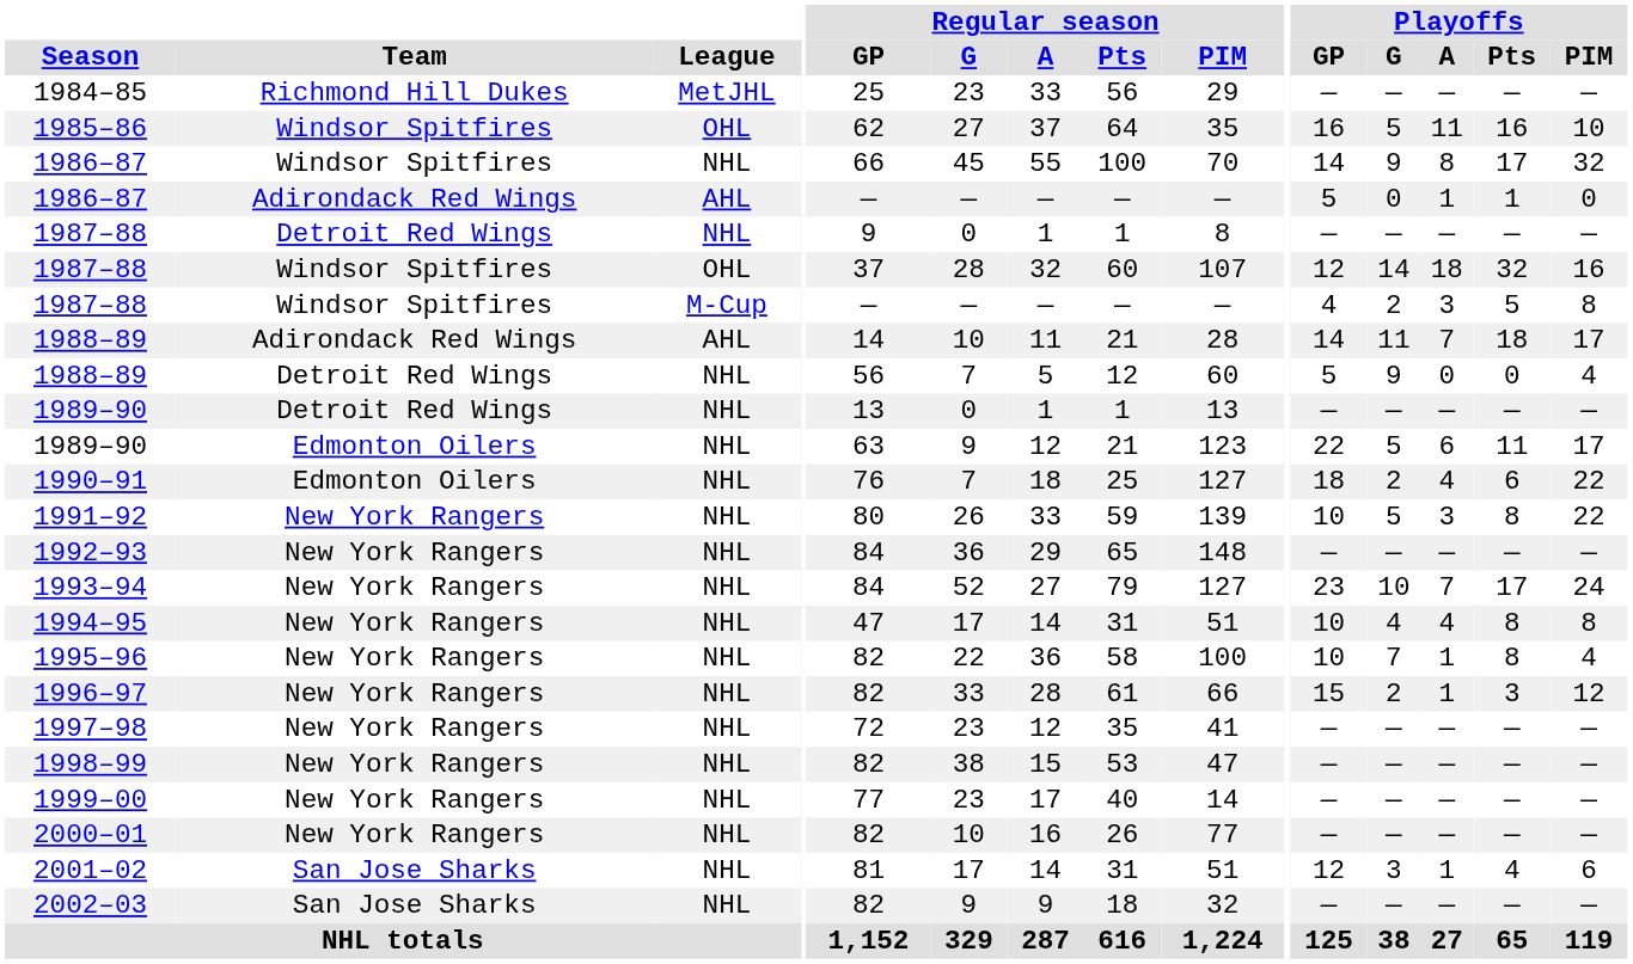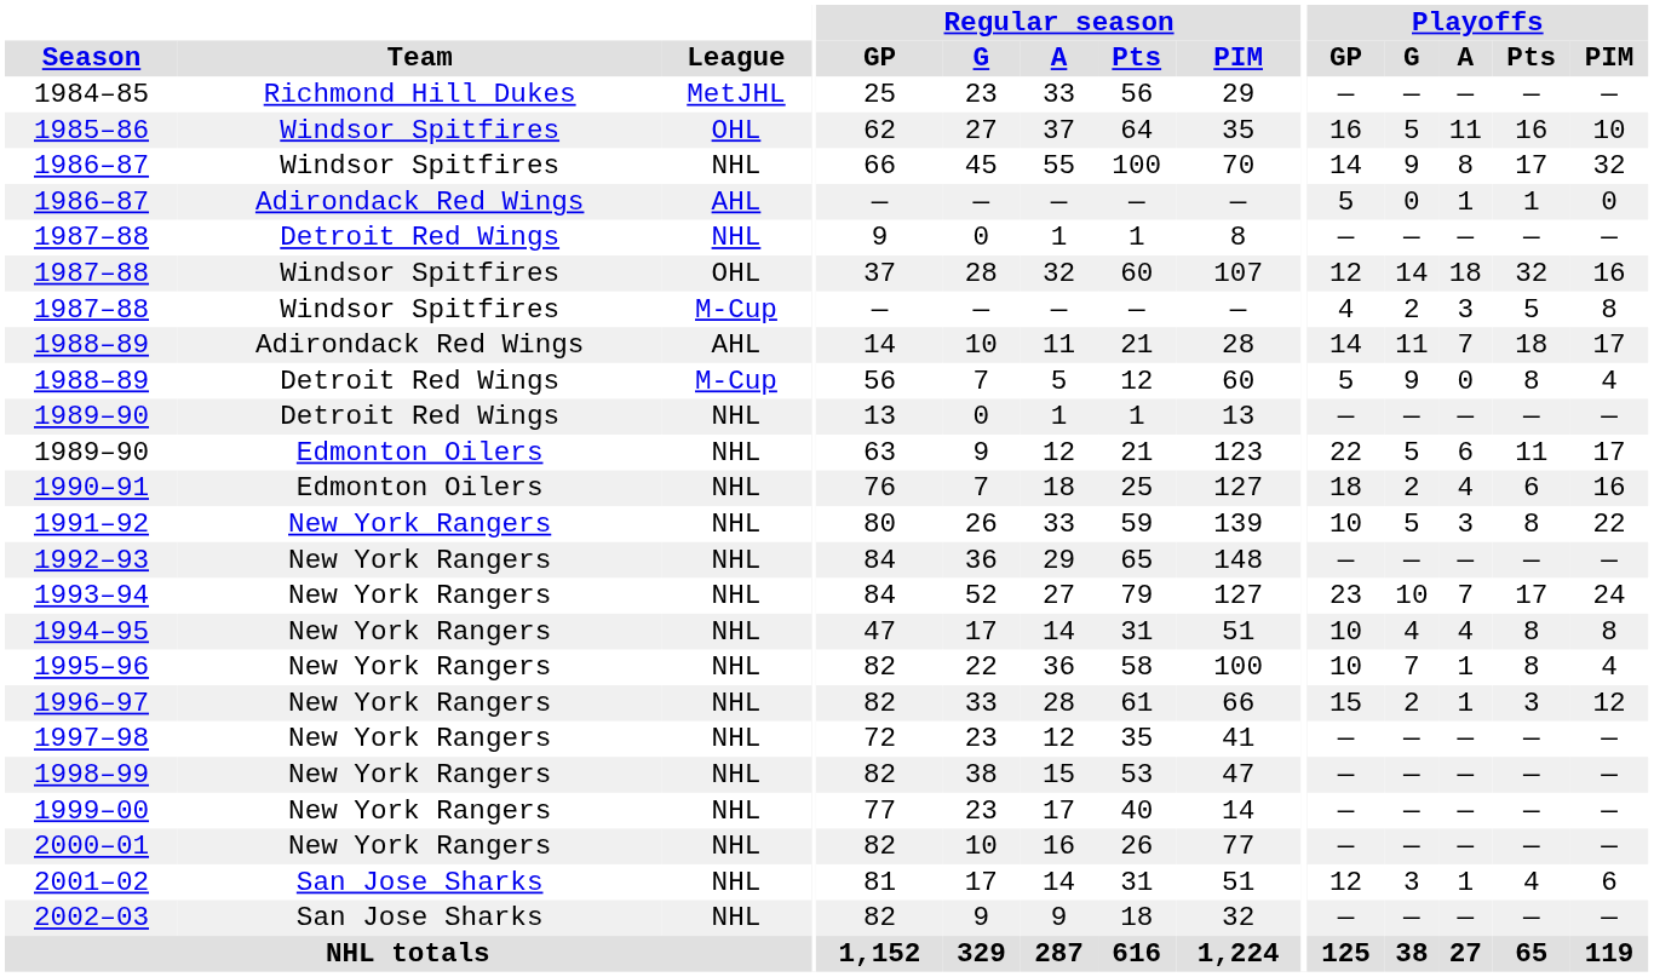1988–89 / Detroit Red Wings | League: NHL -> M-Cup
1988–89 / Detroit Red Wings | Playoffs / Pts: 0 -> 8
1990–91 | Playoffs / PIM: 22 -> 16
